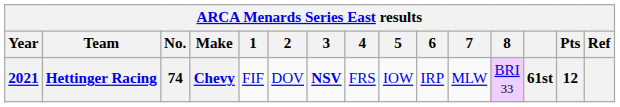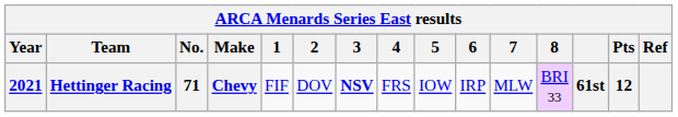Hettinger Racing | No.: 74 -> 71
